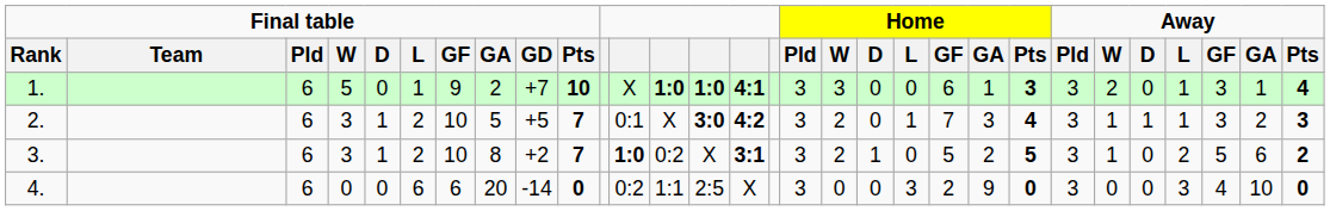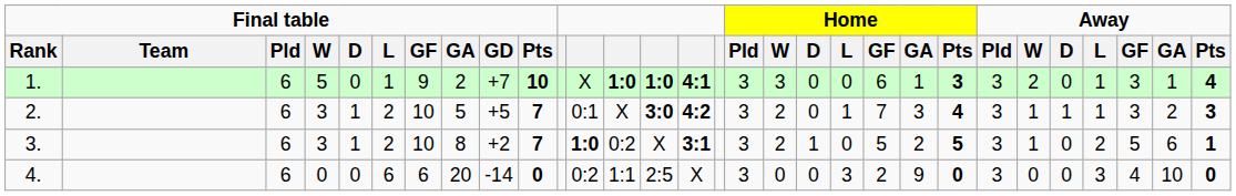3. | Away / Pts: 2 -> 1
